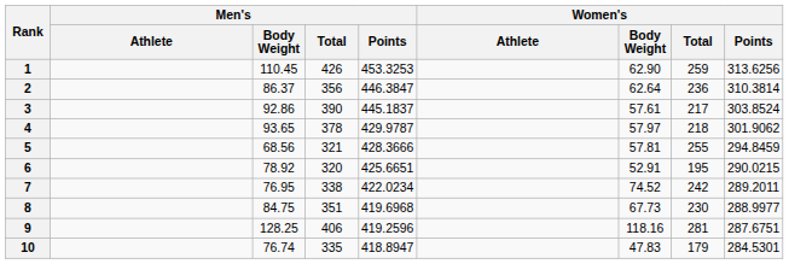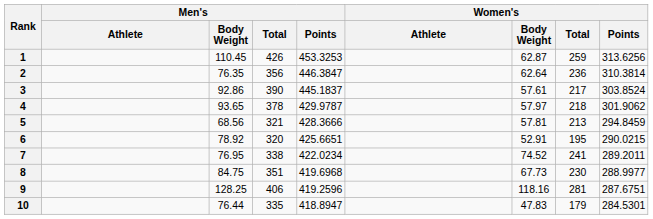1 | Women's / Body Weight: 62.90 -> 62.87
2 | Men's / Body Weight: 86.37 -> 76.35
5 | Women's / Total: 255 -> 213
7 | Women's / Total: 242 -> 241
10 | Men's / Body Weight: 76.74 -> 76.44
